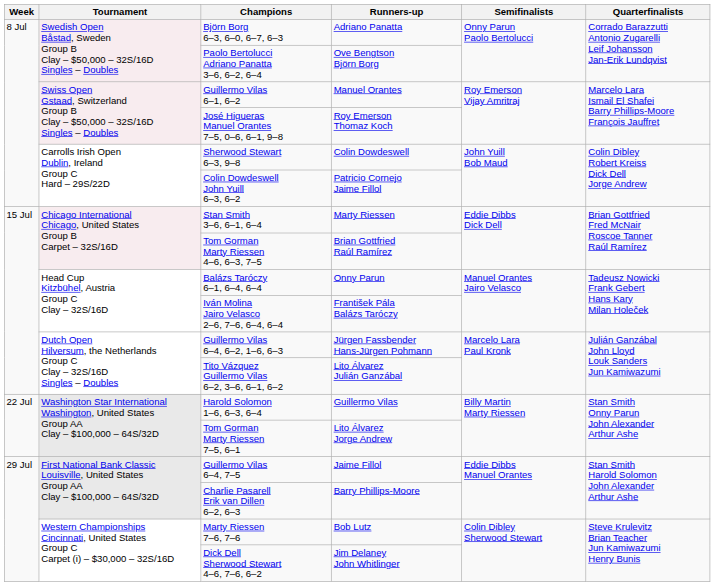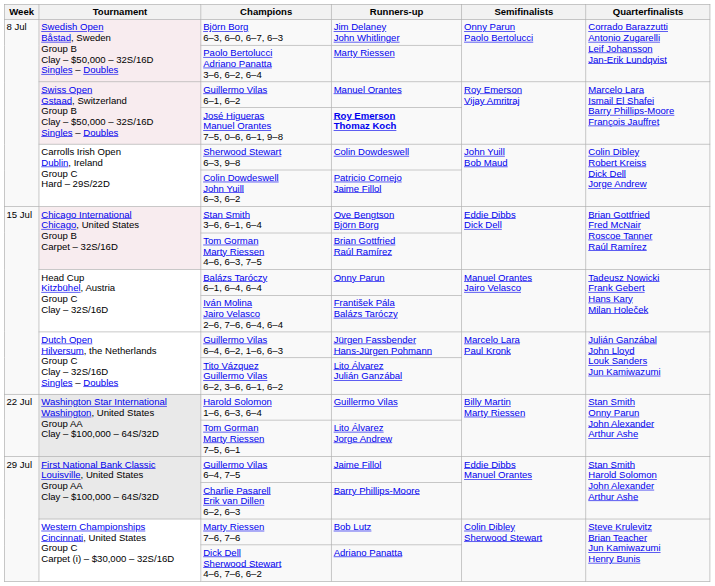Björn Borg 6–3, 6–0, 6–7, 6–3 | Runners-up: Adriano Panatta -> Jim Delaney John Whitlinger
Paolo Bertolucci Adriano Panatta 3–6, 6–2, 6–4 | Runners-up: Ove Bengtson Björn Borg -> Marty Riessen
José Higueras Manuel Orantes 7–5, 0–6, 6–1, 9–8 | Runners-up: normal -> bold
Stan Smith 3–6, 6–1, 6–4 | Runners-up: Marty Riessen -> Ove Bengtson Björn Borg
Dick Dell Sherwood Stewart 4–6, 7–6, 6–2 | Runners-up: Jim Delaney John Whitlinger -> Adriano Panatta
